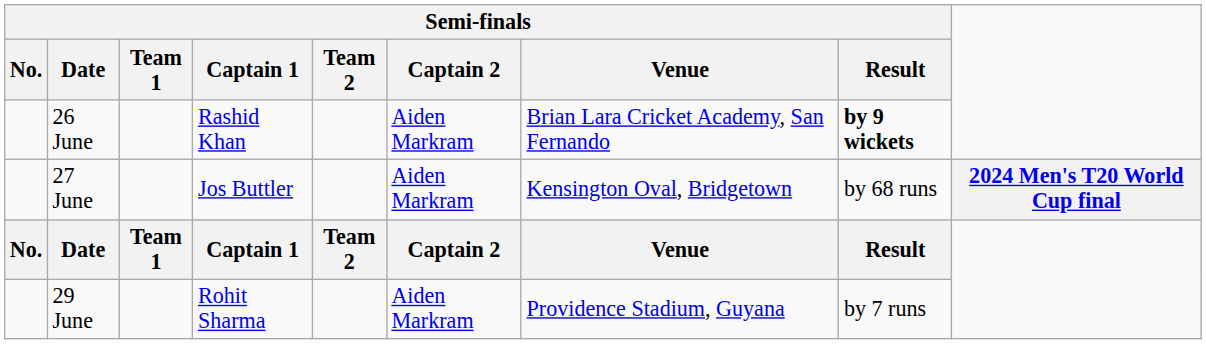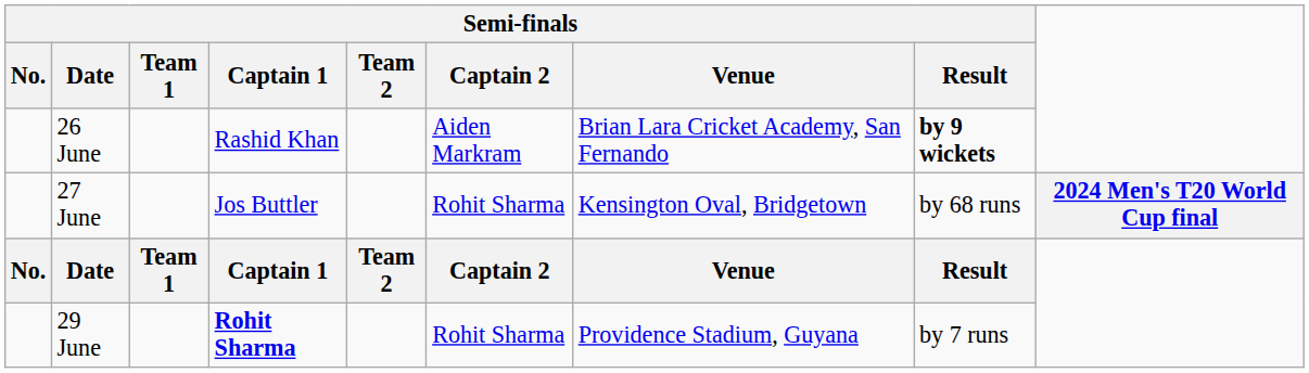27 June | Semi-finals / Captain 2: Aiden Markram -> Rohit Sharma
29 June | Semi-finals / Captain 1: normal -> bold
29 June | Semi-finals / Captain 2: Aiden Markram -> Rohit Sharma
